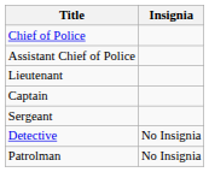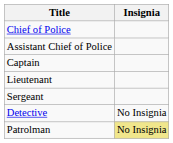rows swapped: Captain <-> Lieutenant
Patrolman | Insignia: no background -> khaki background
